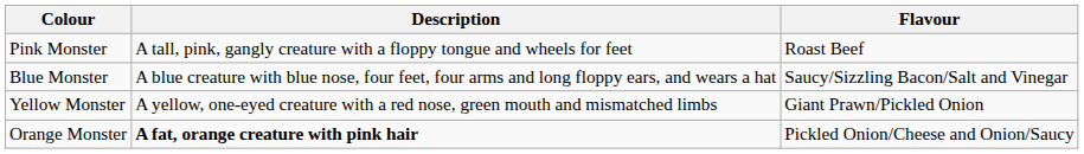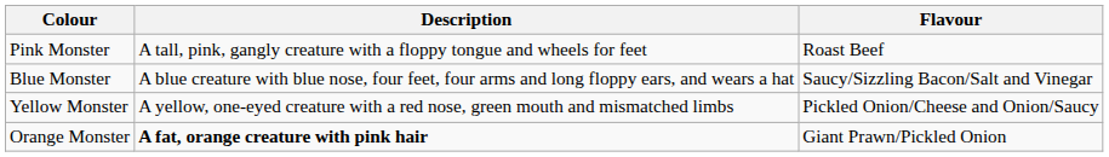Yellow Monster | Flavour: Giant Prawn/Pickled Onion -> Pickled Onion/Cheese and Onion/Saucy
Orange Monster | Flavour: Pickled Onion/Cheese and Onion/Saucy -> Giant Prawn/Pickled Onion
